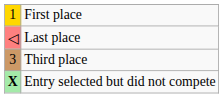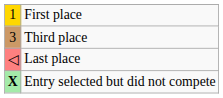rows swapped: Third place <-> Last place
